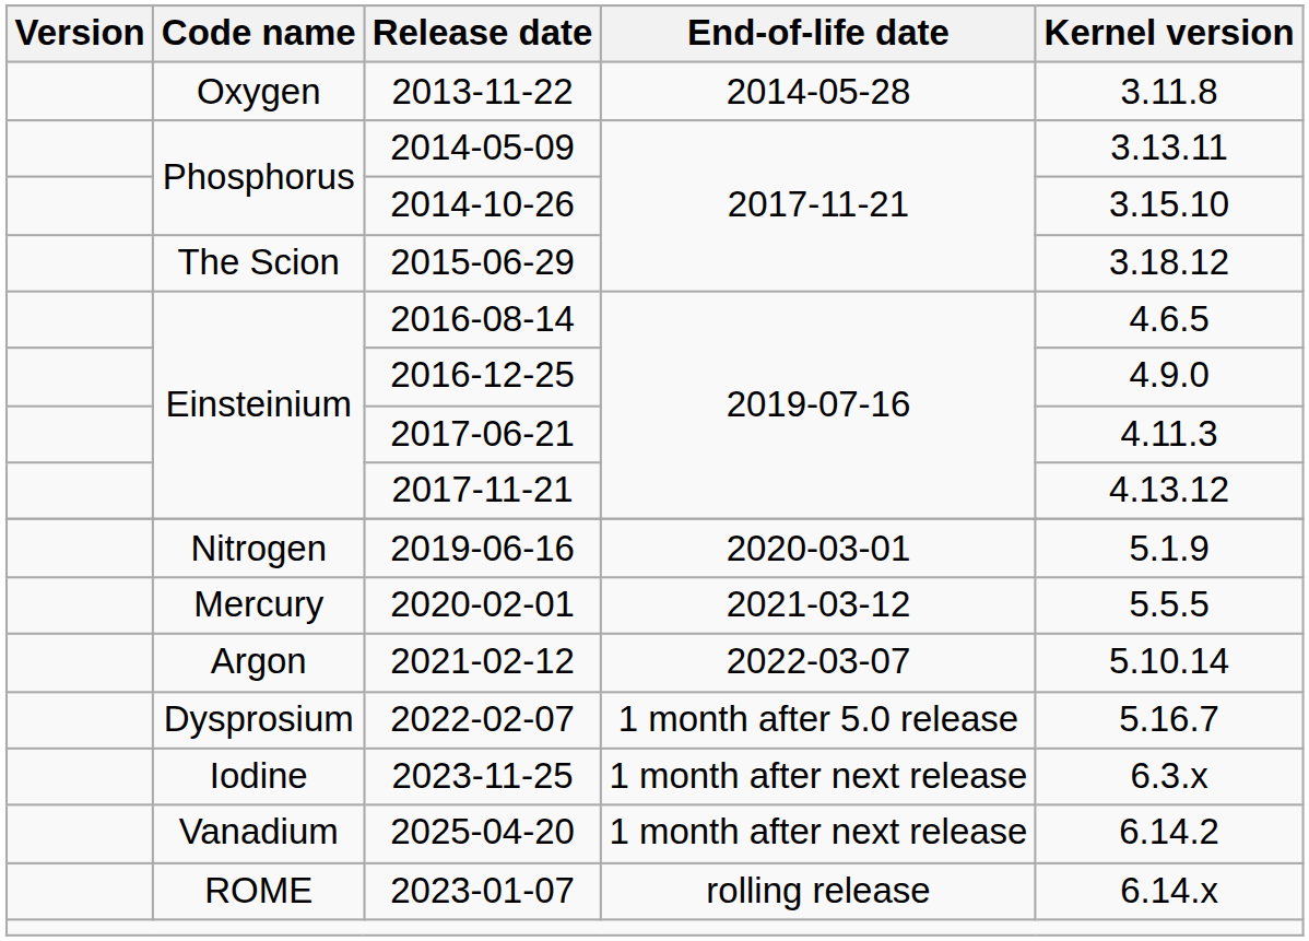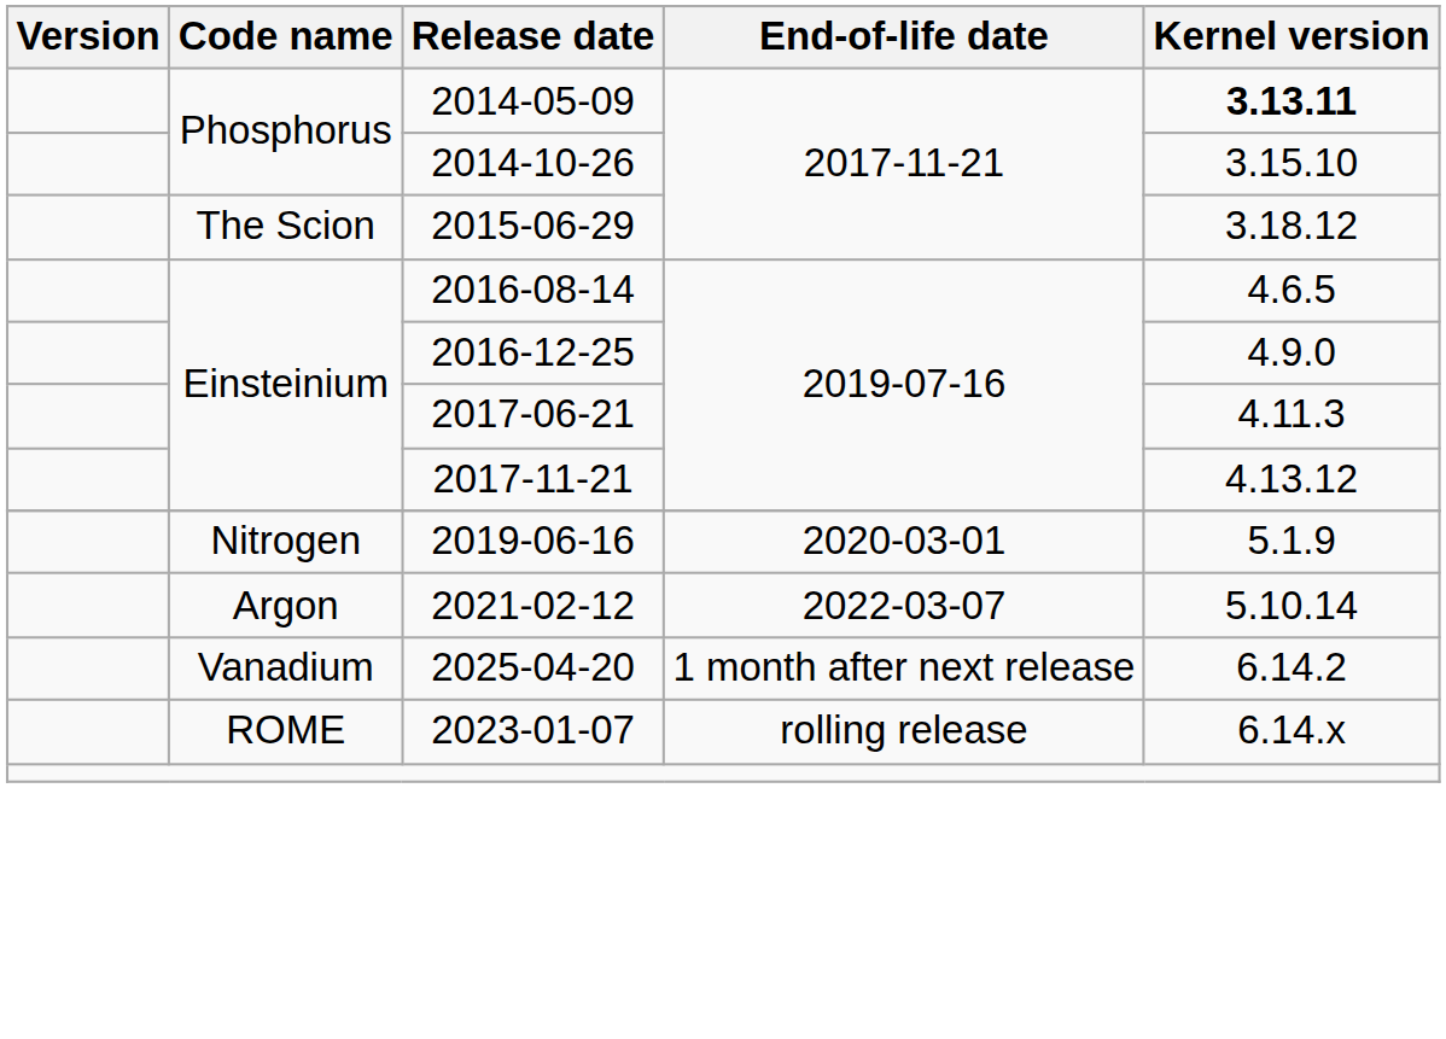- row: Oxygen | 2013-11-22 | 2014-05-28 | 3.11.8
2014-05-09 | Kernel version: normal -> bold
- row: Mercury | 2020-02-01 | 2021-03-12 | 5.5.5
- row: Dysprosium | 2022-02-07 | 1 month after 5.0 release | 5.16.7
- row: Iodine | 2023-11-25 | 1 month after next release | 6.3.x
